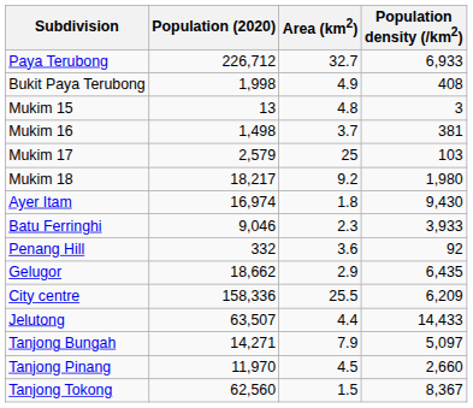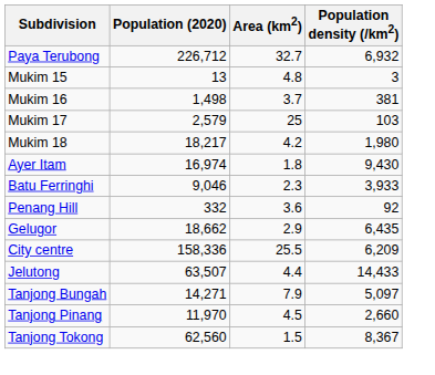Paya Terubong | Population density (/km2): 6,933 -> 6,932
- row: Bukit Paya Terubong | 1,998 | 4.9 | 408
Mukim 18 | Area (km2): 9.2 -> 4.2
